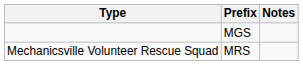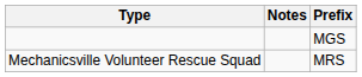columns swapped: Prefix <-> Notes
